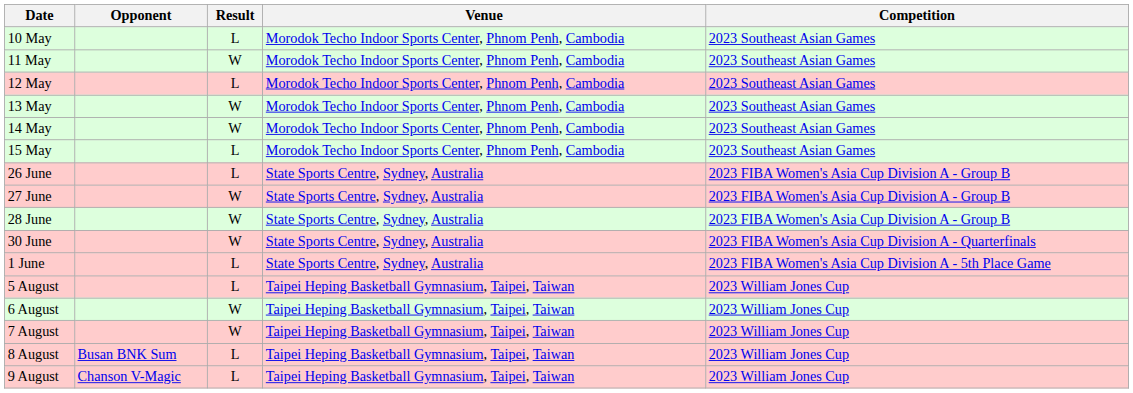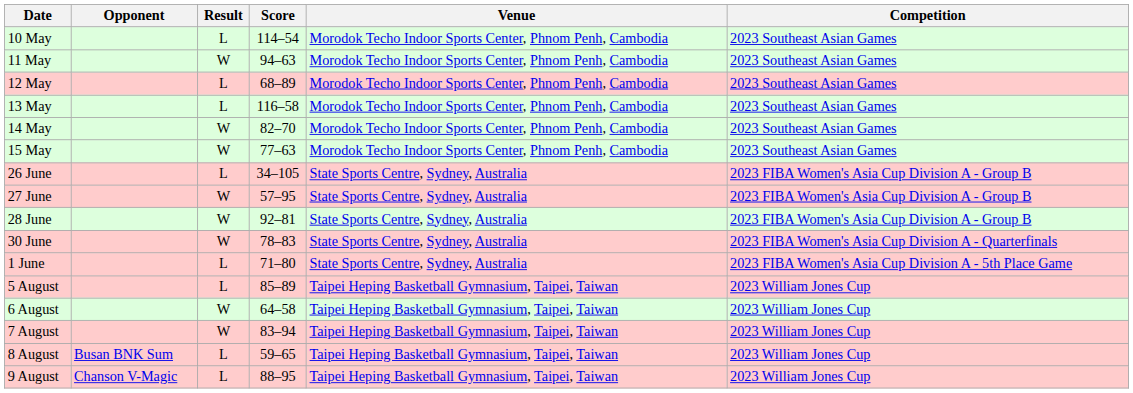+ column: Score | 114–54 | 94–63 | 68–89 | 116–58 | 82–70 | 77–63 | 34–105 | 57–95 | 92–81 | 78–83 | 71–80 | 85–89 | 64–58 | 83–94 | 59–65 | 88–95
13 May | Result: W -> L
15 May | Result: L -> W
